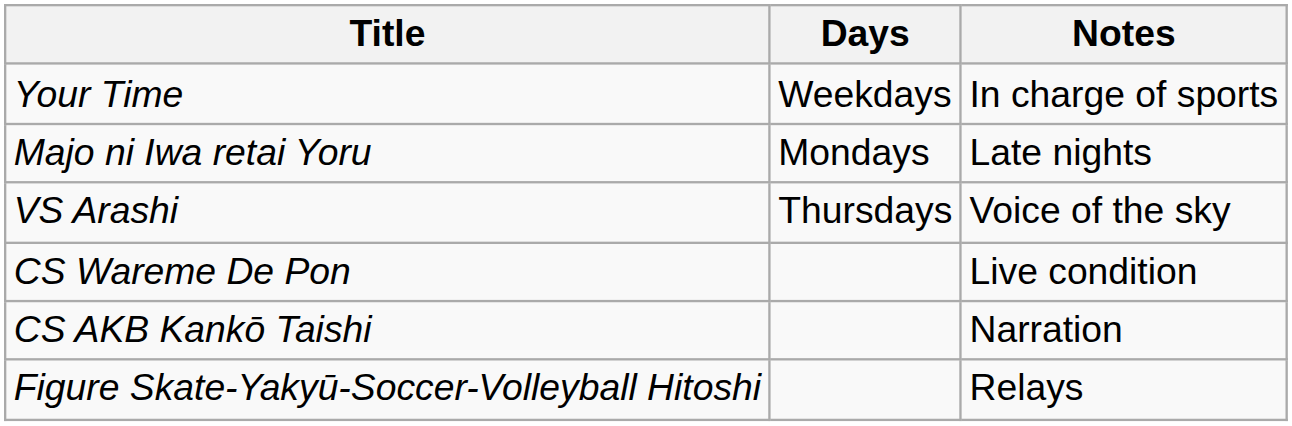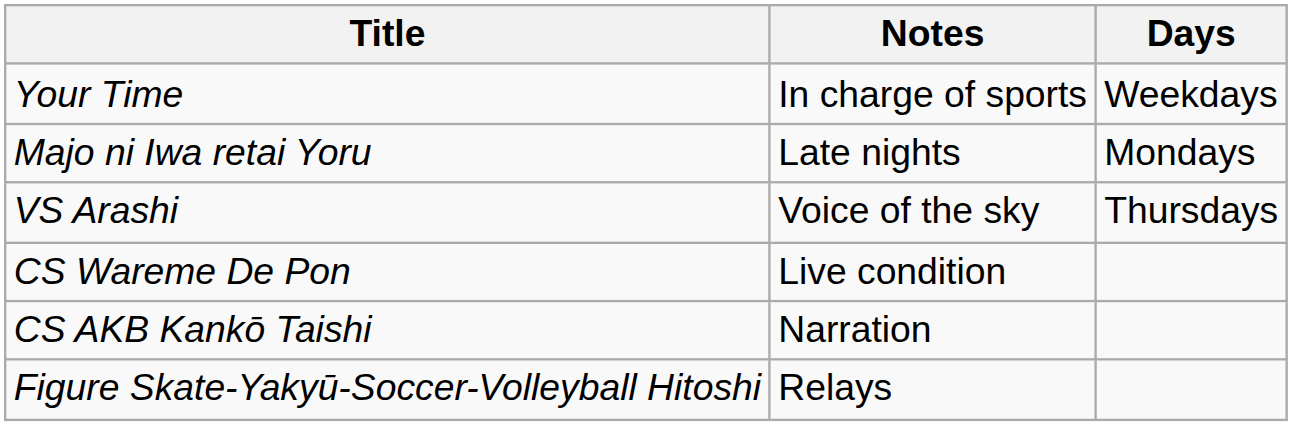columns swapped: Days <-> Notes
